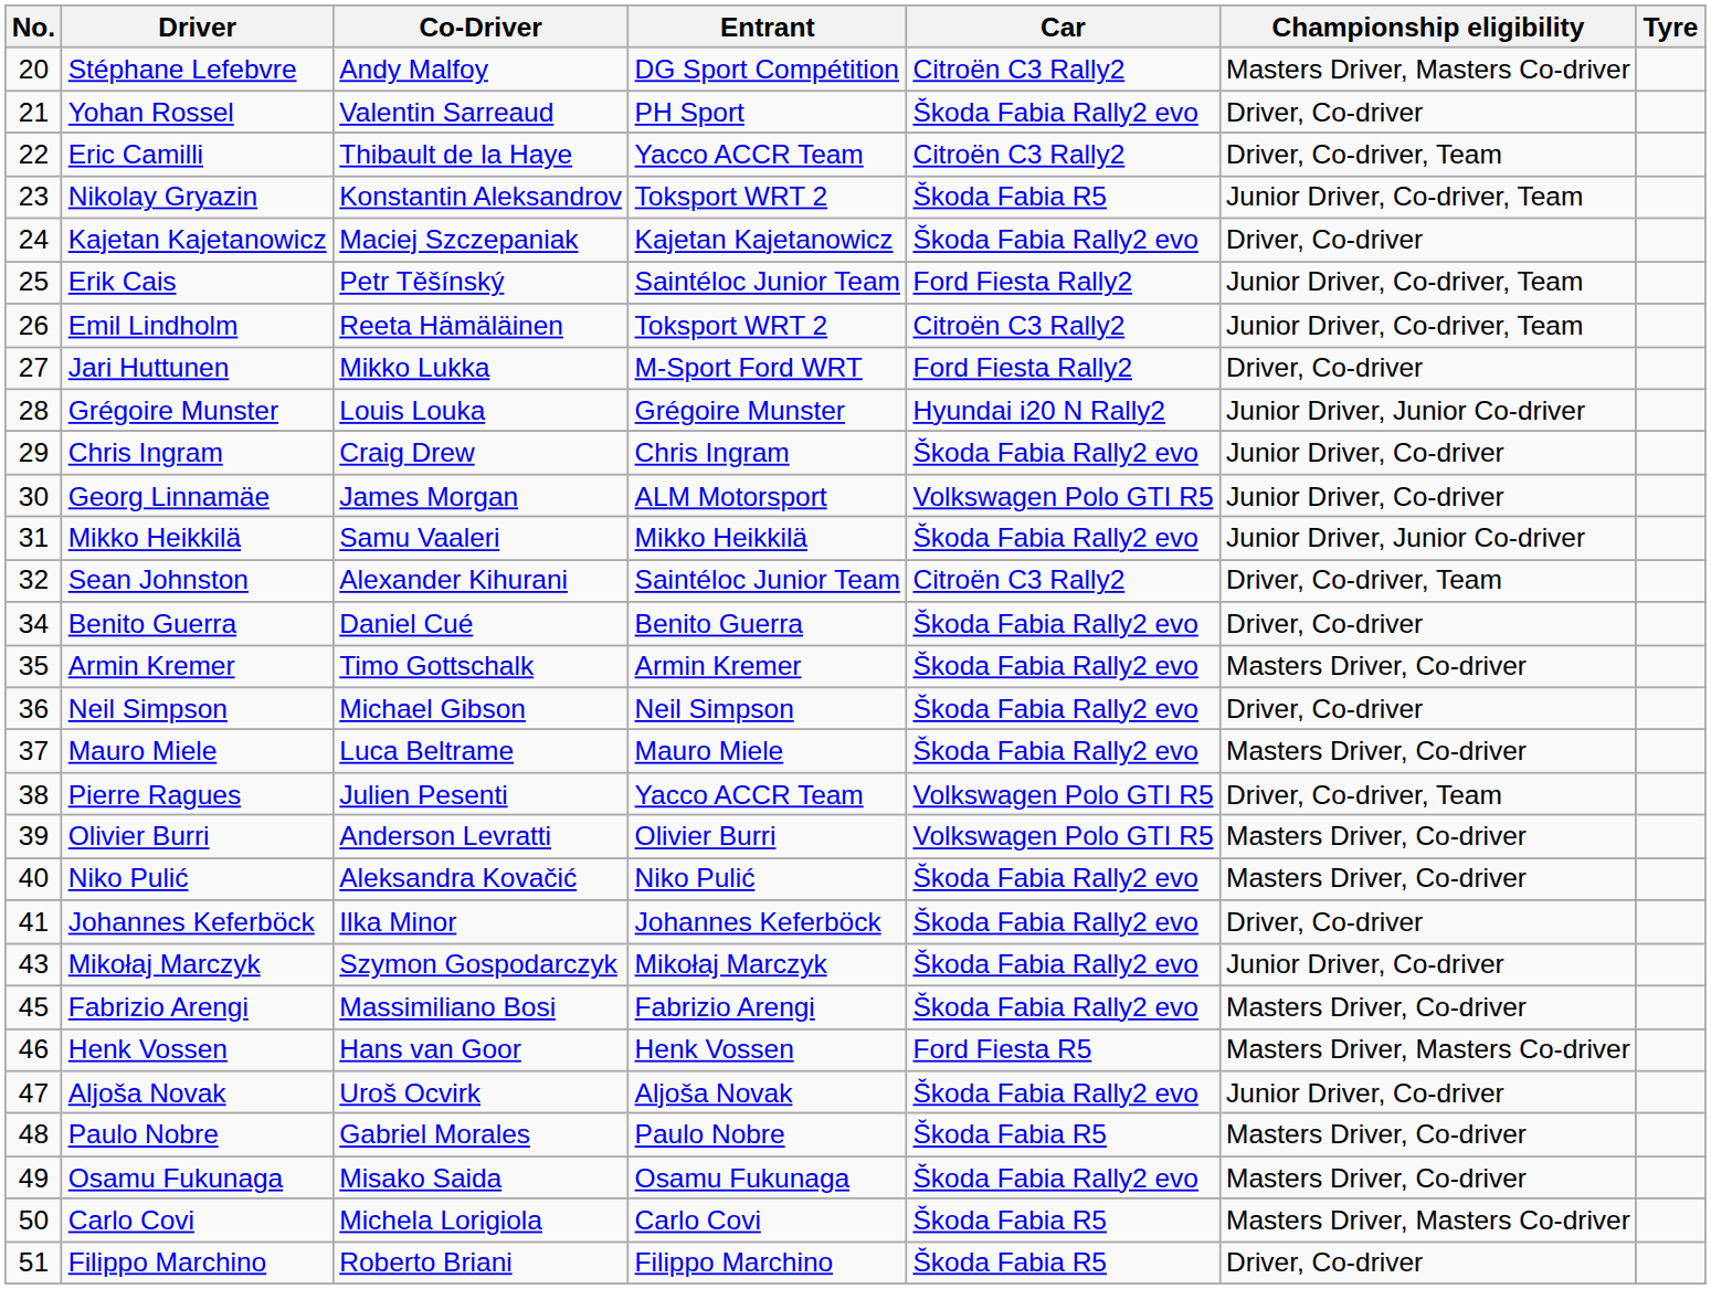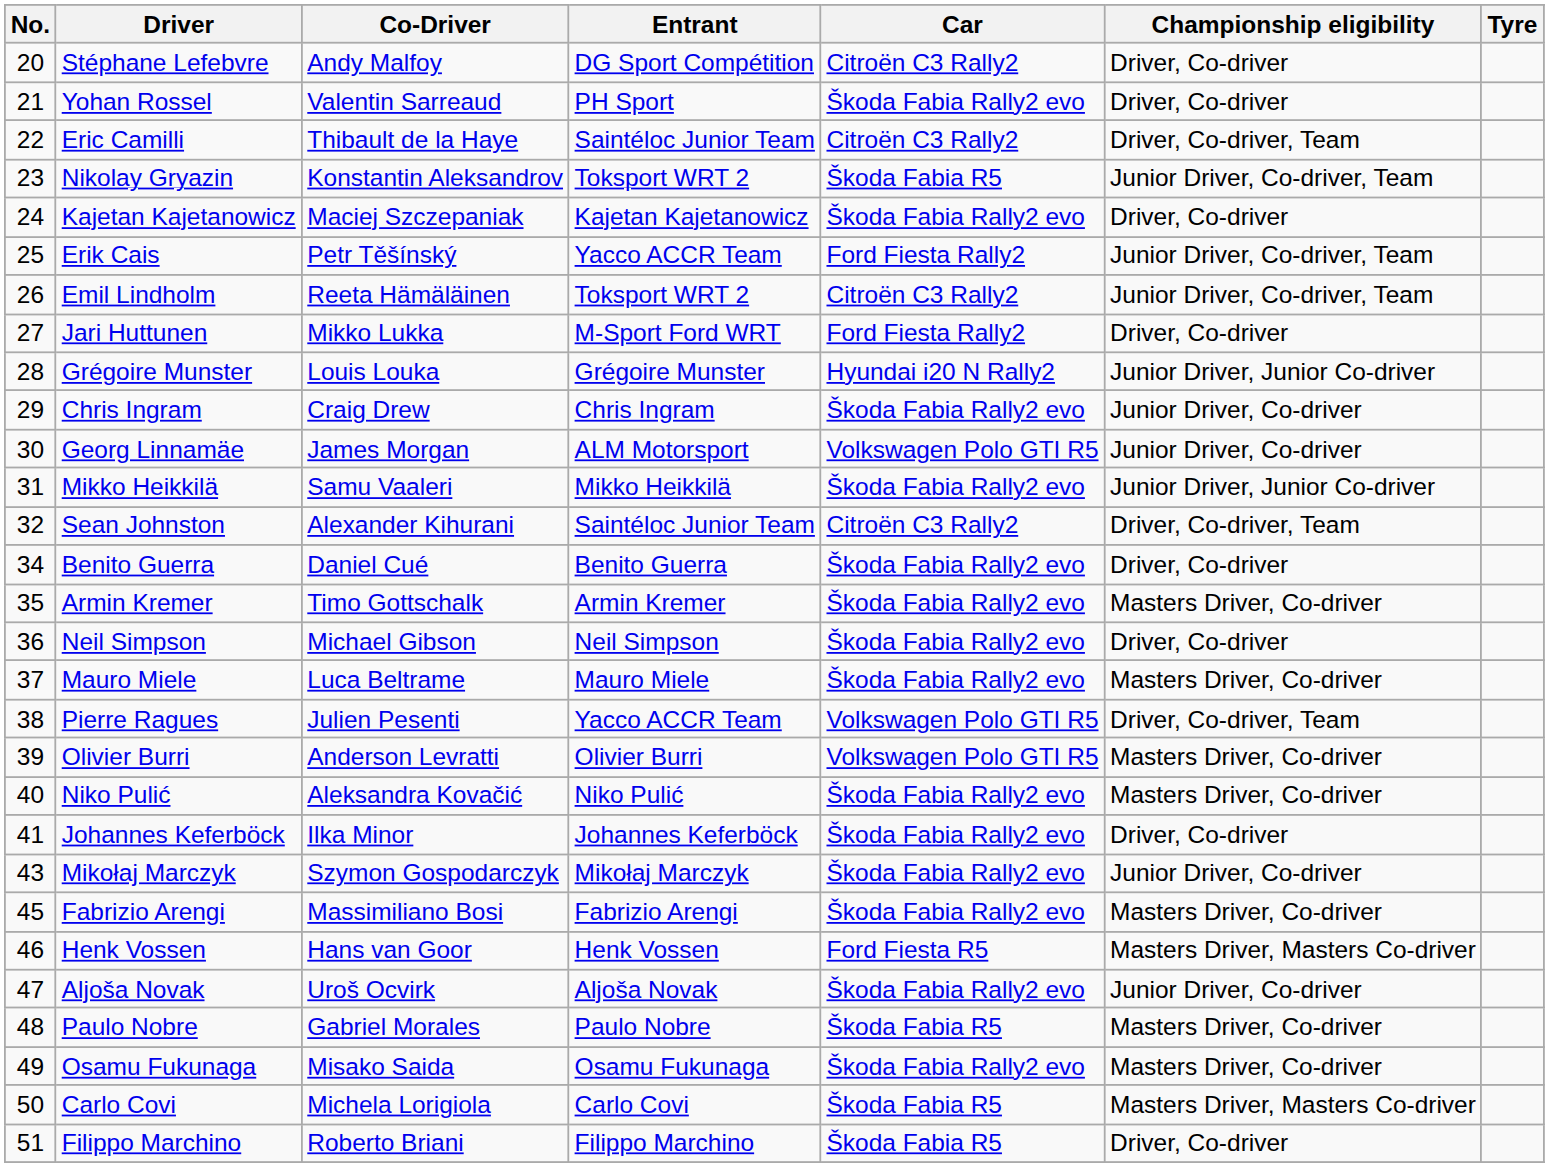Stéphane Lefebvre | Championship eligibility: Masters Driver, Masters Co-driver -> Driver, Co-driver
Eric Camilli | Entrant: Yacco ACCR Team -> Saintéloc Junior Team
Erik Cais | Entrant: Saintéloc Junior Team -> Yacco ACCR Team
